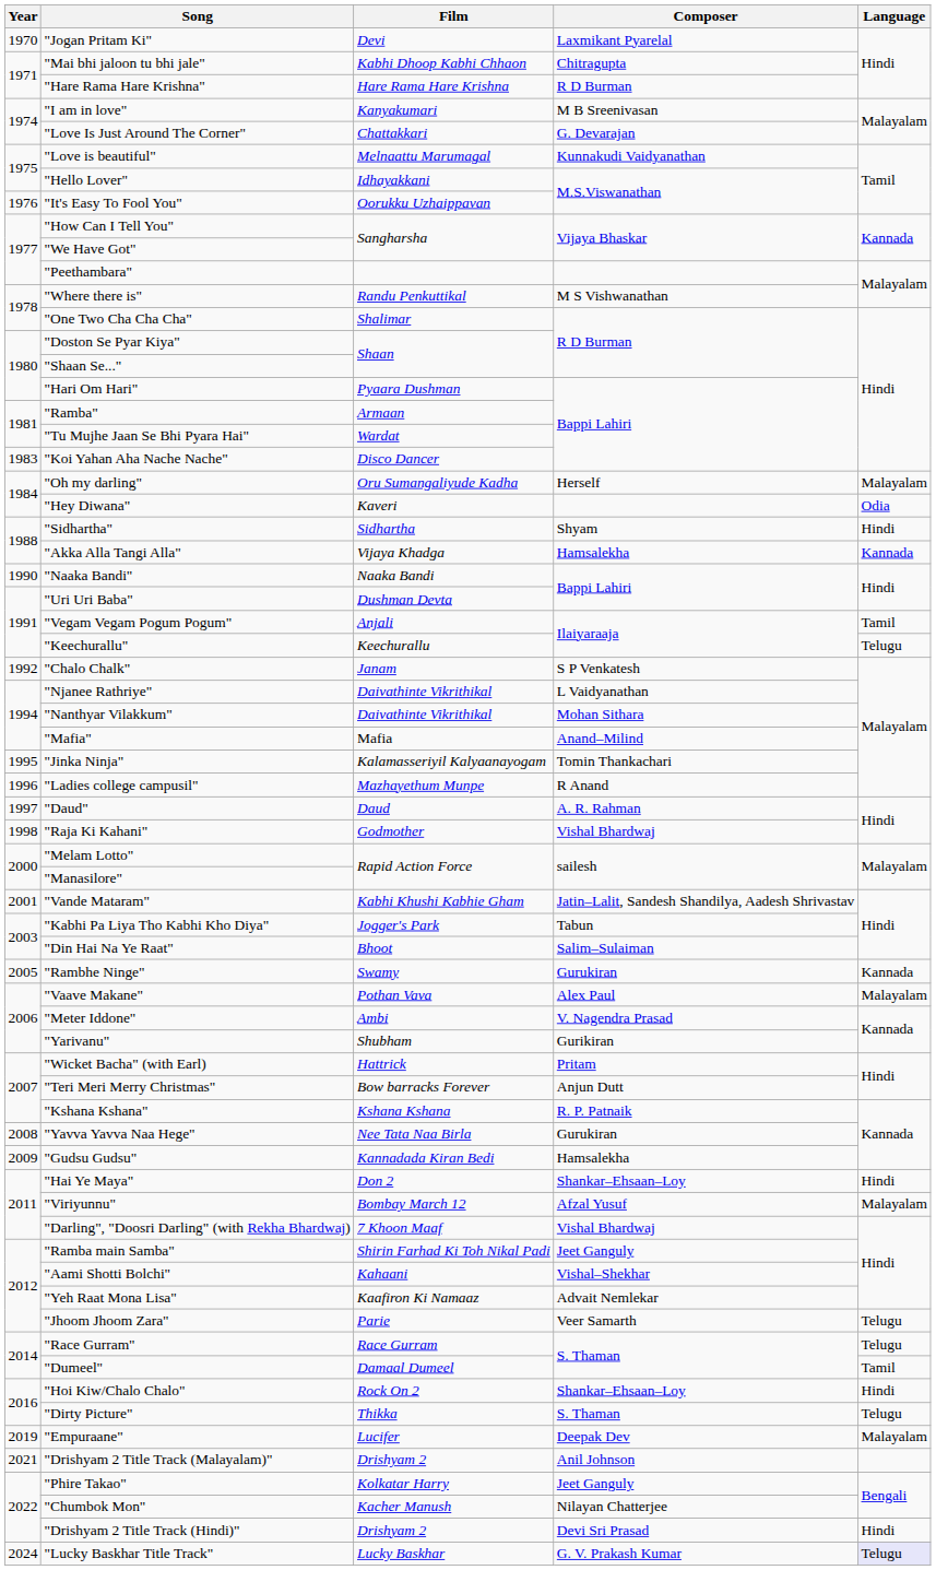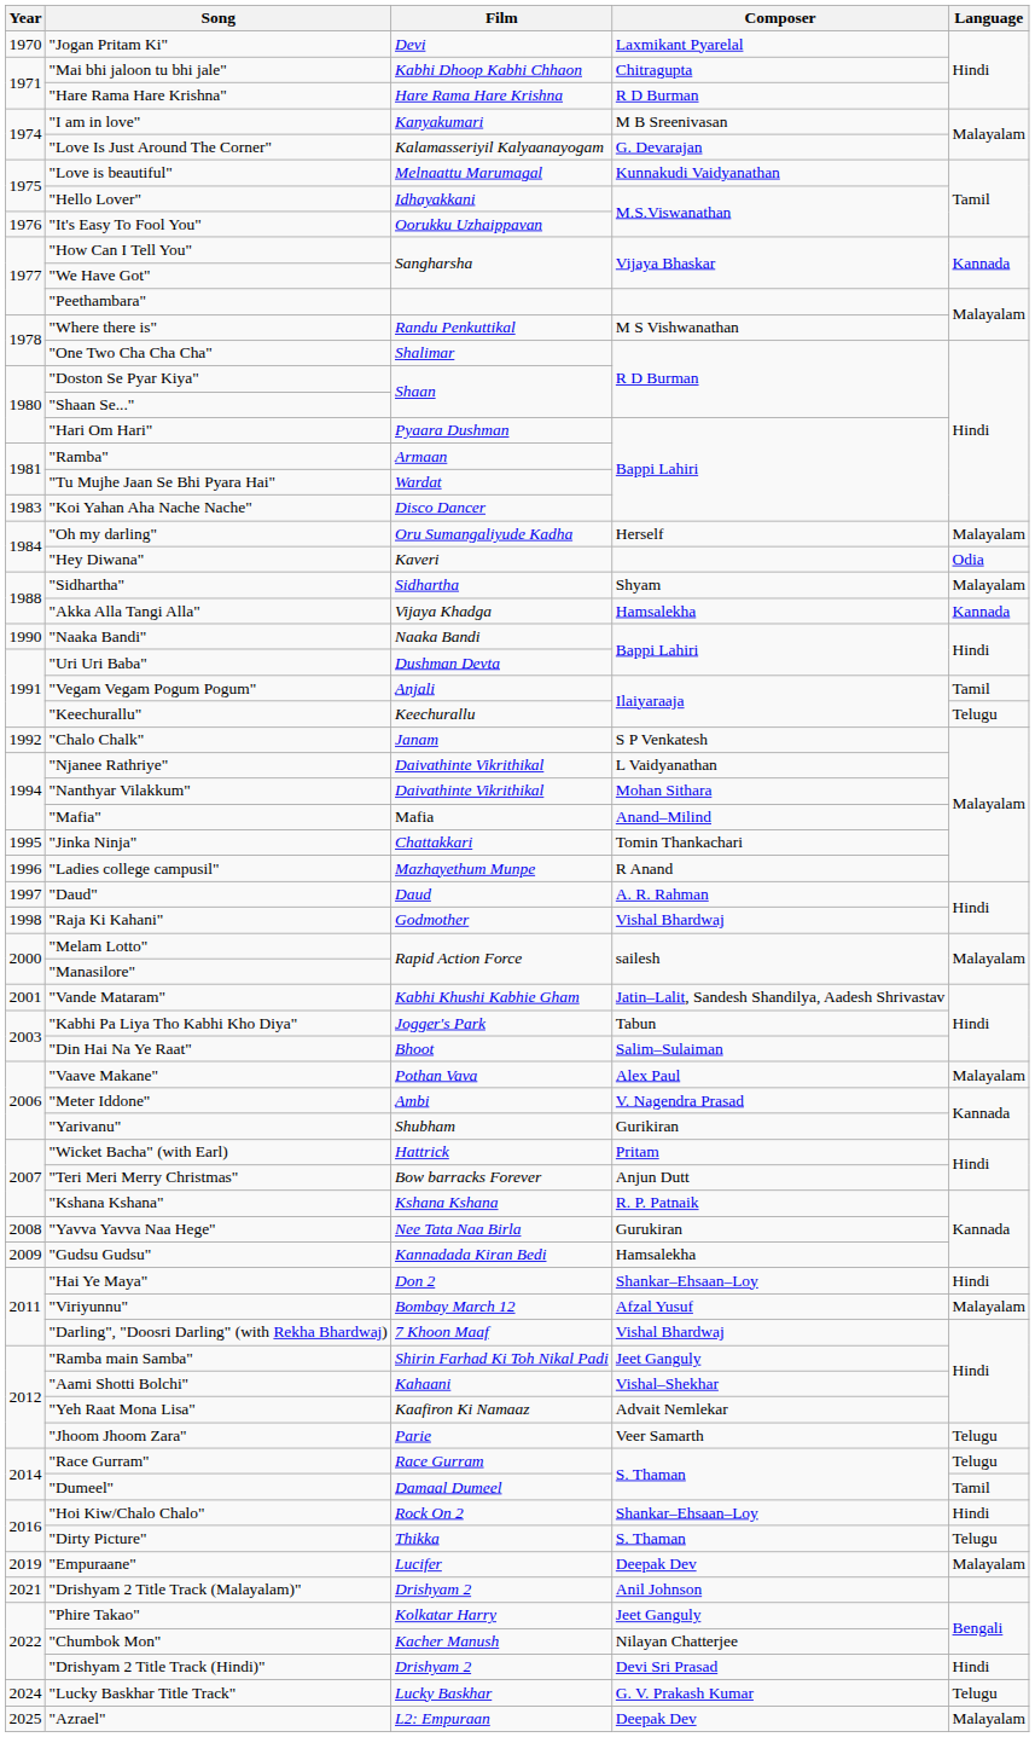"Love Is Just Around The Corner" | Film: Chattakkari -> Kalamasseriyil Kalyaanayogam
"Sidhartha" | Language: Hindi -> Malayalam
"Jinka Ninja" | Film: Kalamasseriyil Kalyaanayogam -> Chattakkari
- row: 2005 | "Rambhe Ninge" | Swamy | Gurukiran | Kannada
"Lucky Baskhar Title Track" | Language: lavender background -> no background
+ row: 2025 | "Azrael" | L2: Empuraan | Deepak Dev | Malayalam
